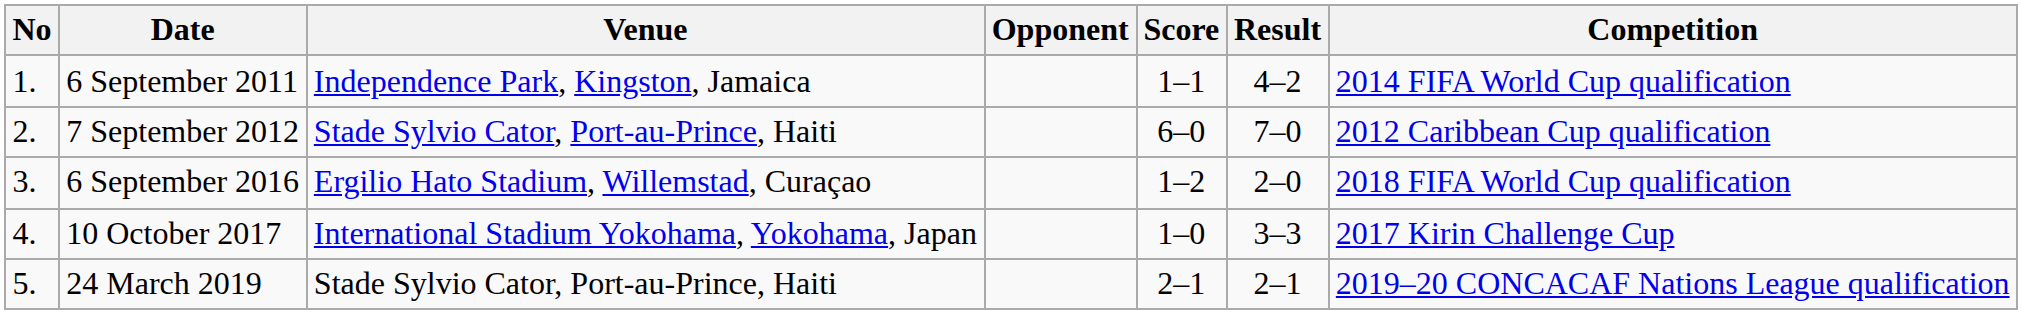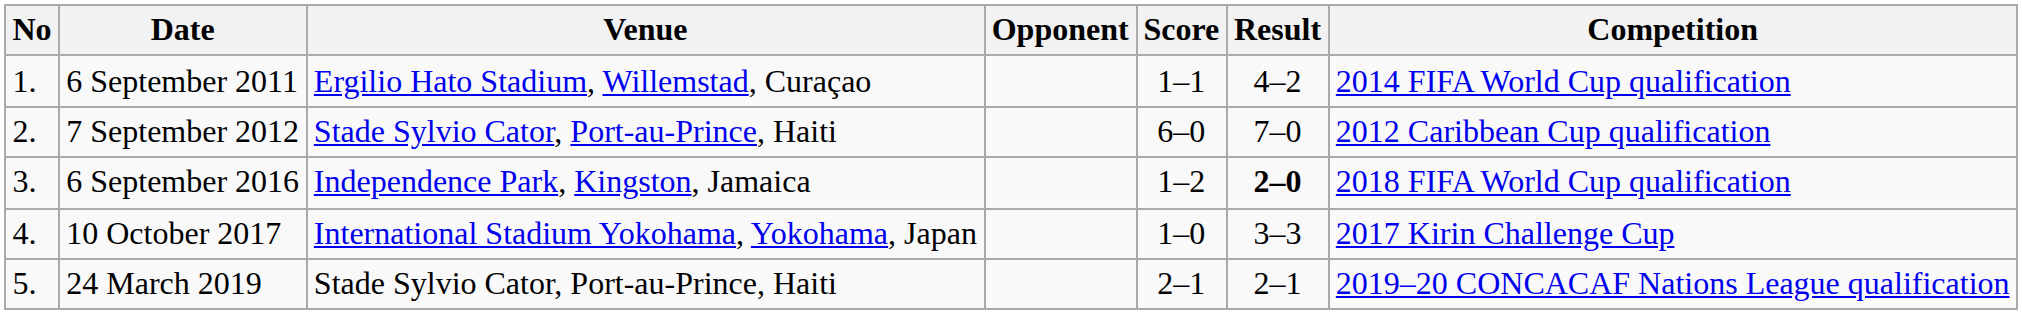6 September 2011 | Venue: Independence Park, Kingston, Jamaica -> Ergilio Hato Stadium, Willemstad, Curaçao
6 September 2016 | Venue: Ergilio Hato Stadium, Willemstad, Curaçao -> Independence Park, Kingston, Jamaica
6 September 2016 | Result: normal -> bold
